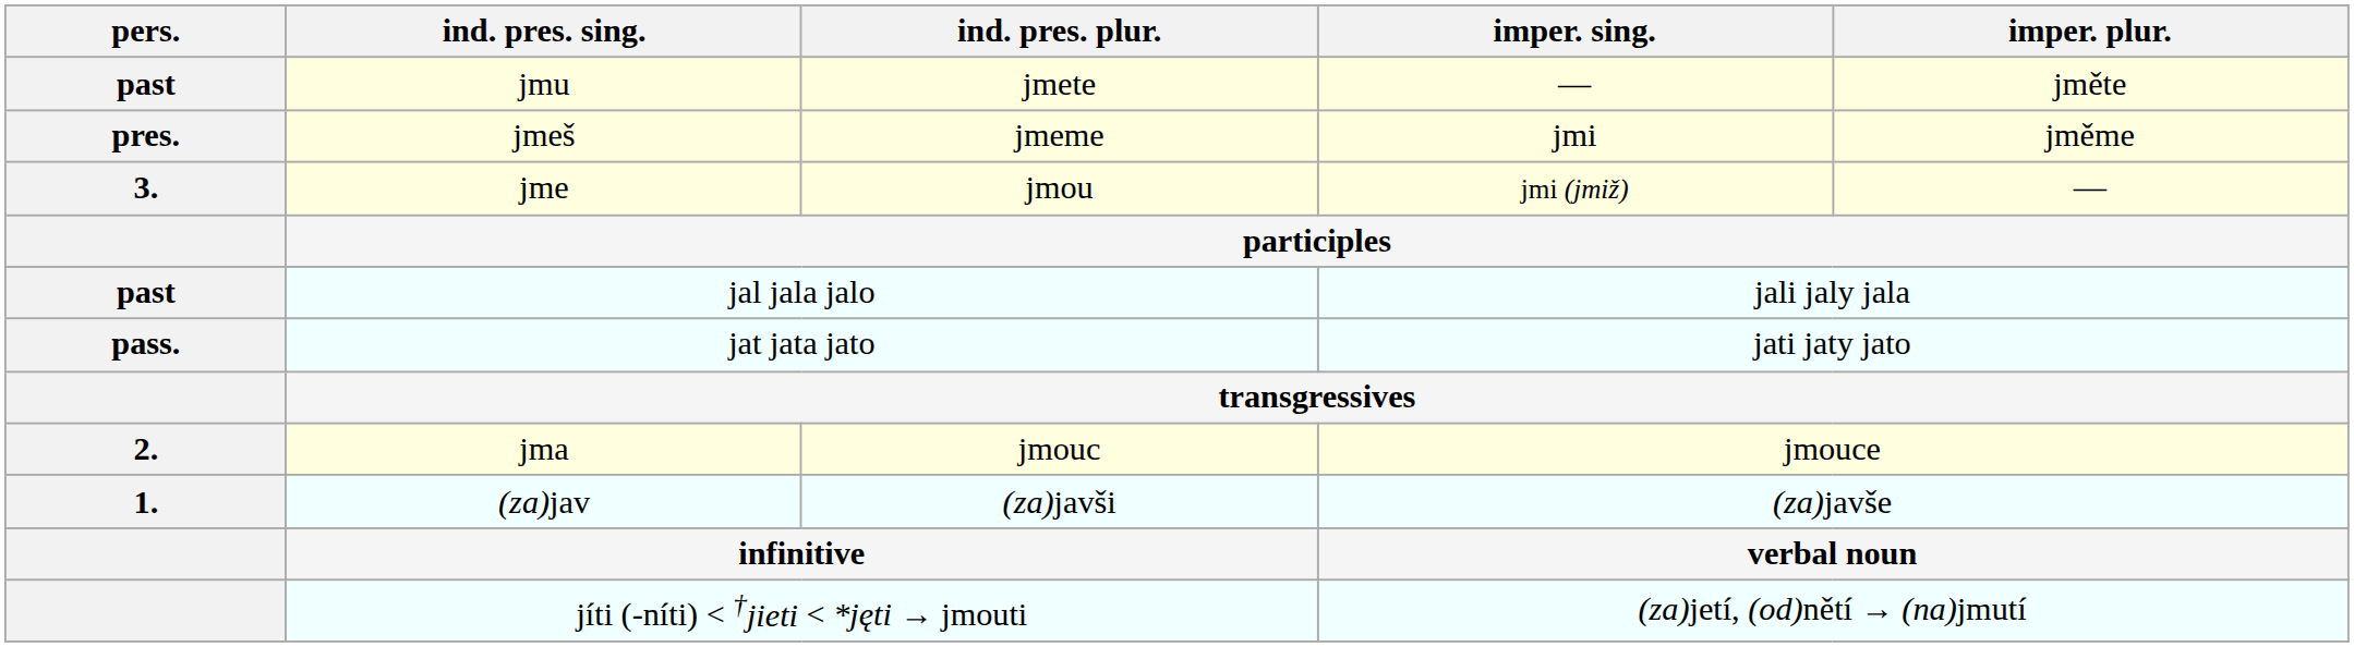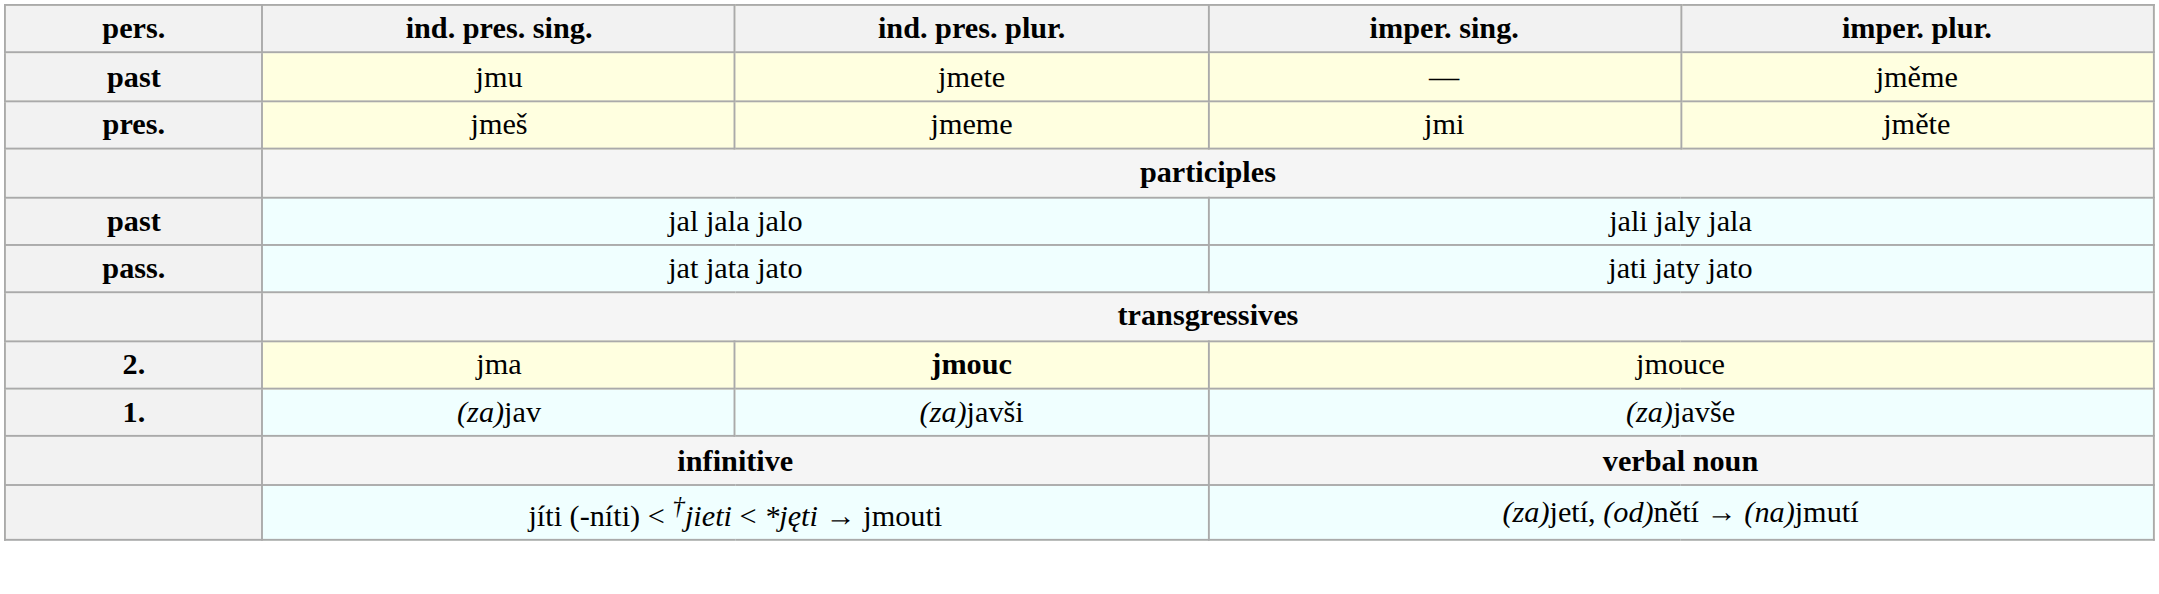jmu | imper. plur.: jměte -> jměme
jmeš | imper. plur.: jměme -> jměte
- row: 3. | jme | jmou | jmi (jmiž) | —
jma | ind. pres. plur.: normal -> bold
